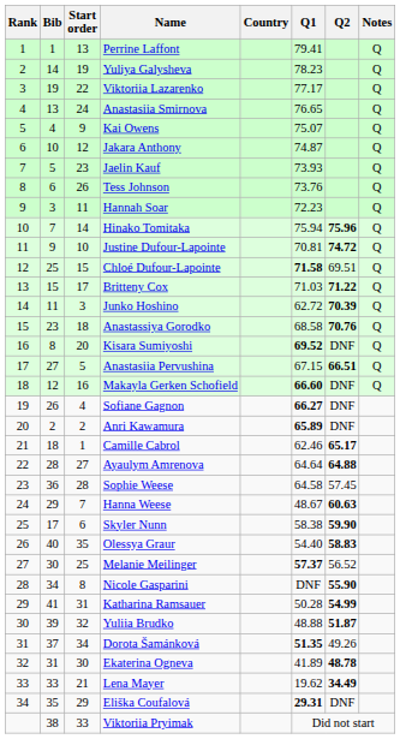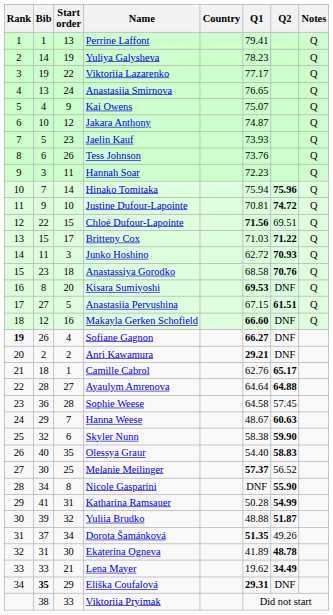Chloé Dufour-Lapointe | Bib: 25 -> 22
Chloé Dufour-Lapointe | Q1: 71.58 -> 71.56
Junko Hoshino | Q2: 70.39 -> 70.93
Kisara Sumiyoshi | Q1: 69.52 -> 69.53
Anastasiia Pervushina | Q2: 66.51 -> 61.51
Sofiane Gagnon | Rank: normal -> bold
Anri Kawamura | Q1: 65.89 -> 29.21
Camille Cabrol | Q1: 62.46 -> 62.76
Skyler Nunn | Bib: 17 -> 32
Eliška Coufalová | Bib: normal -> bold
